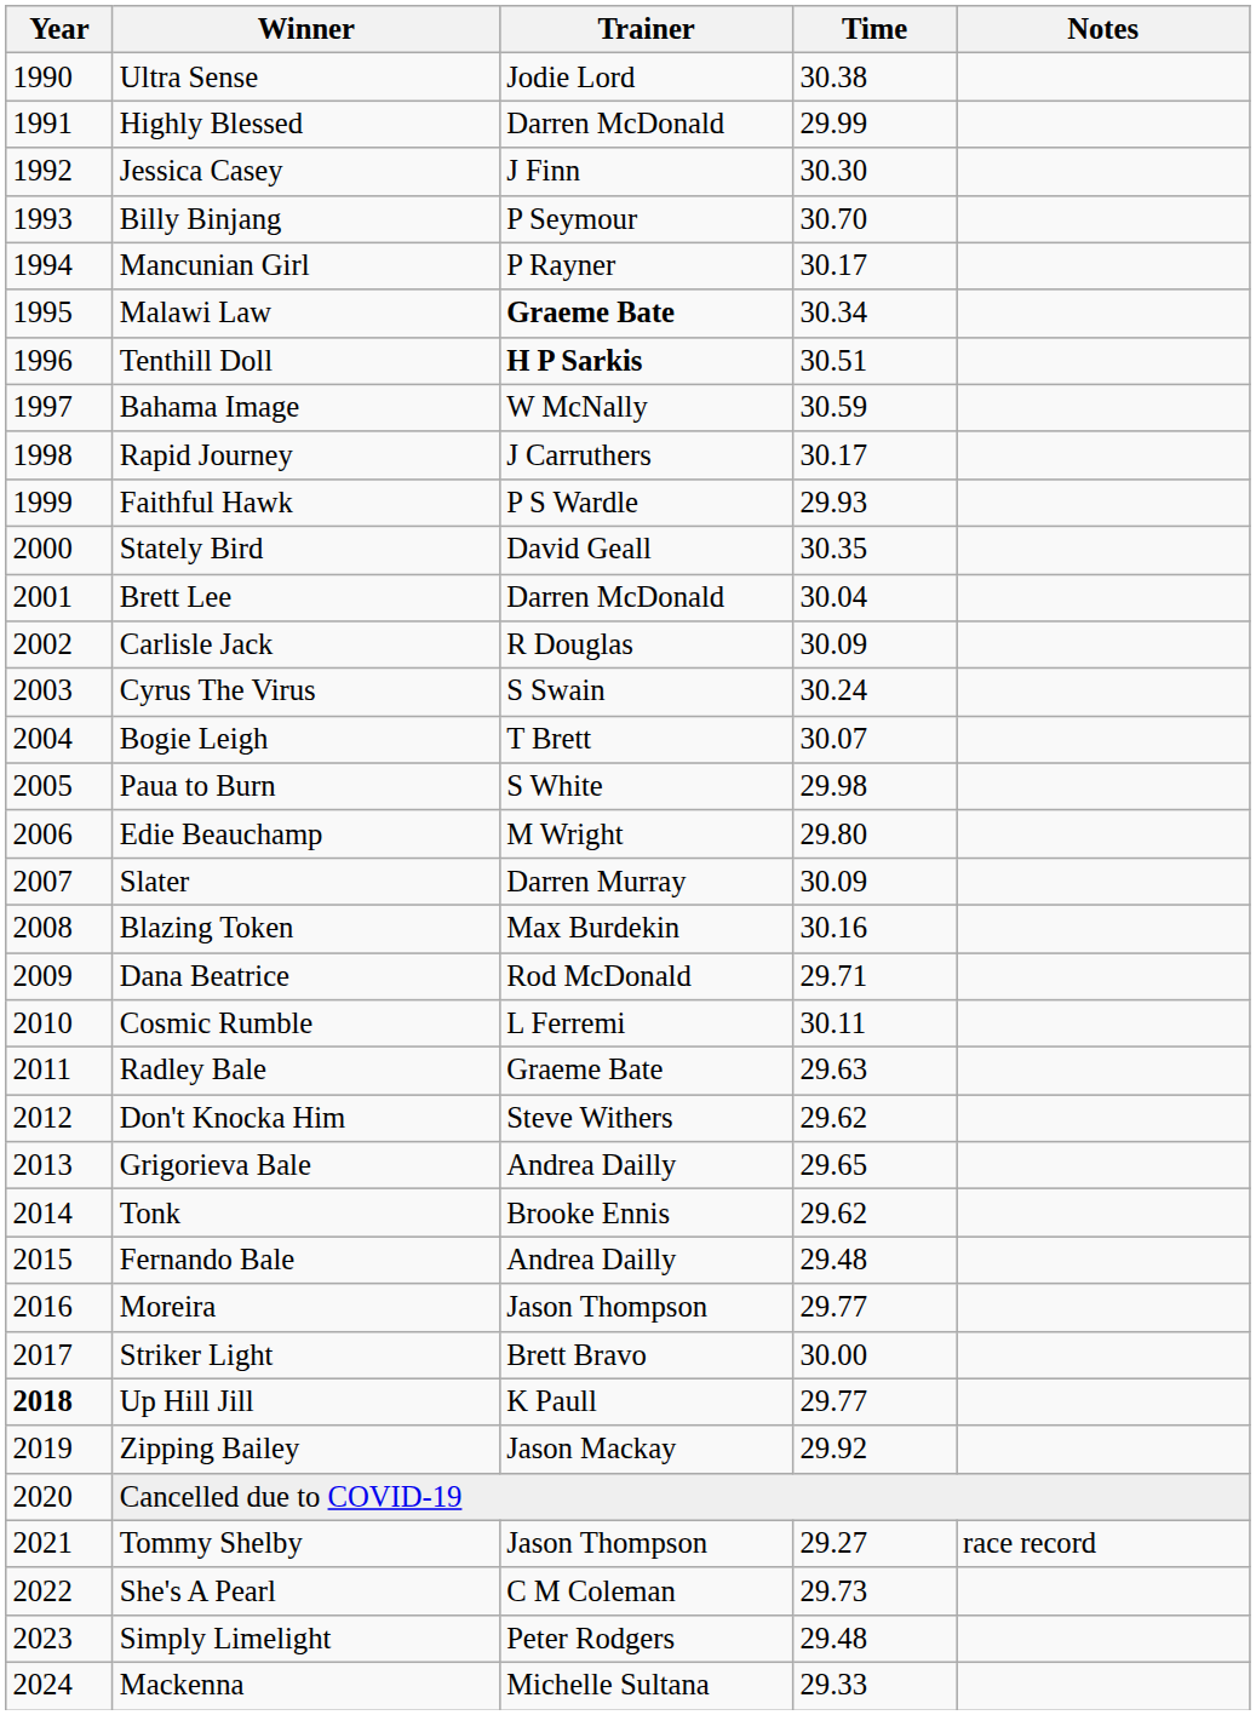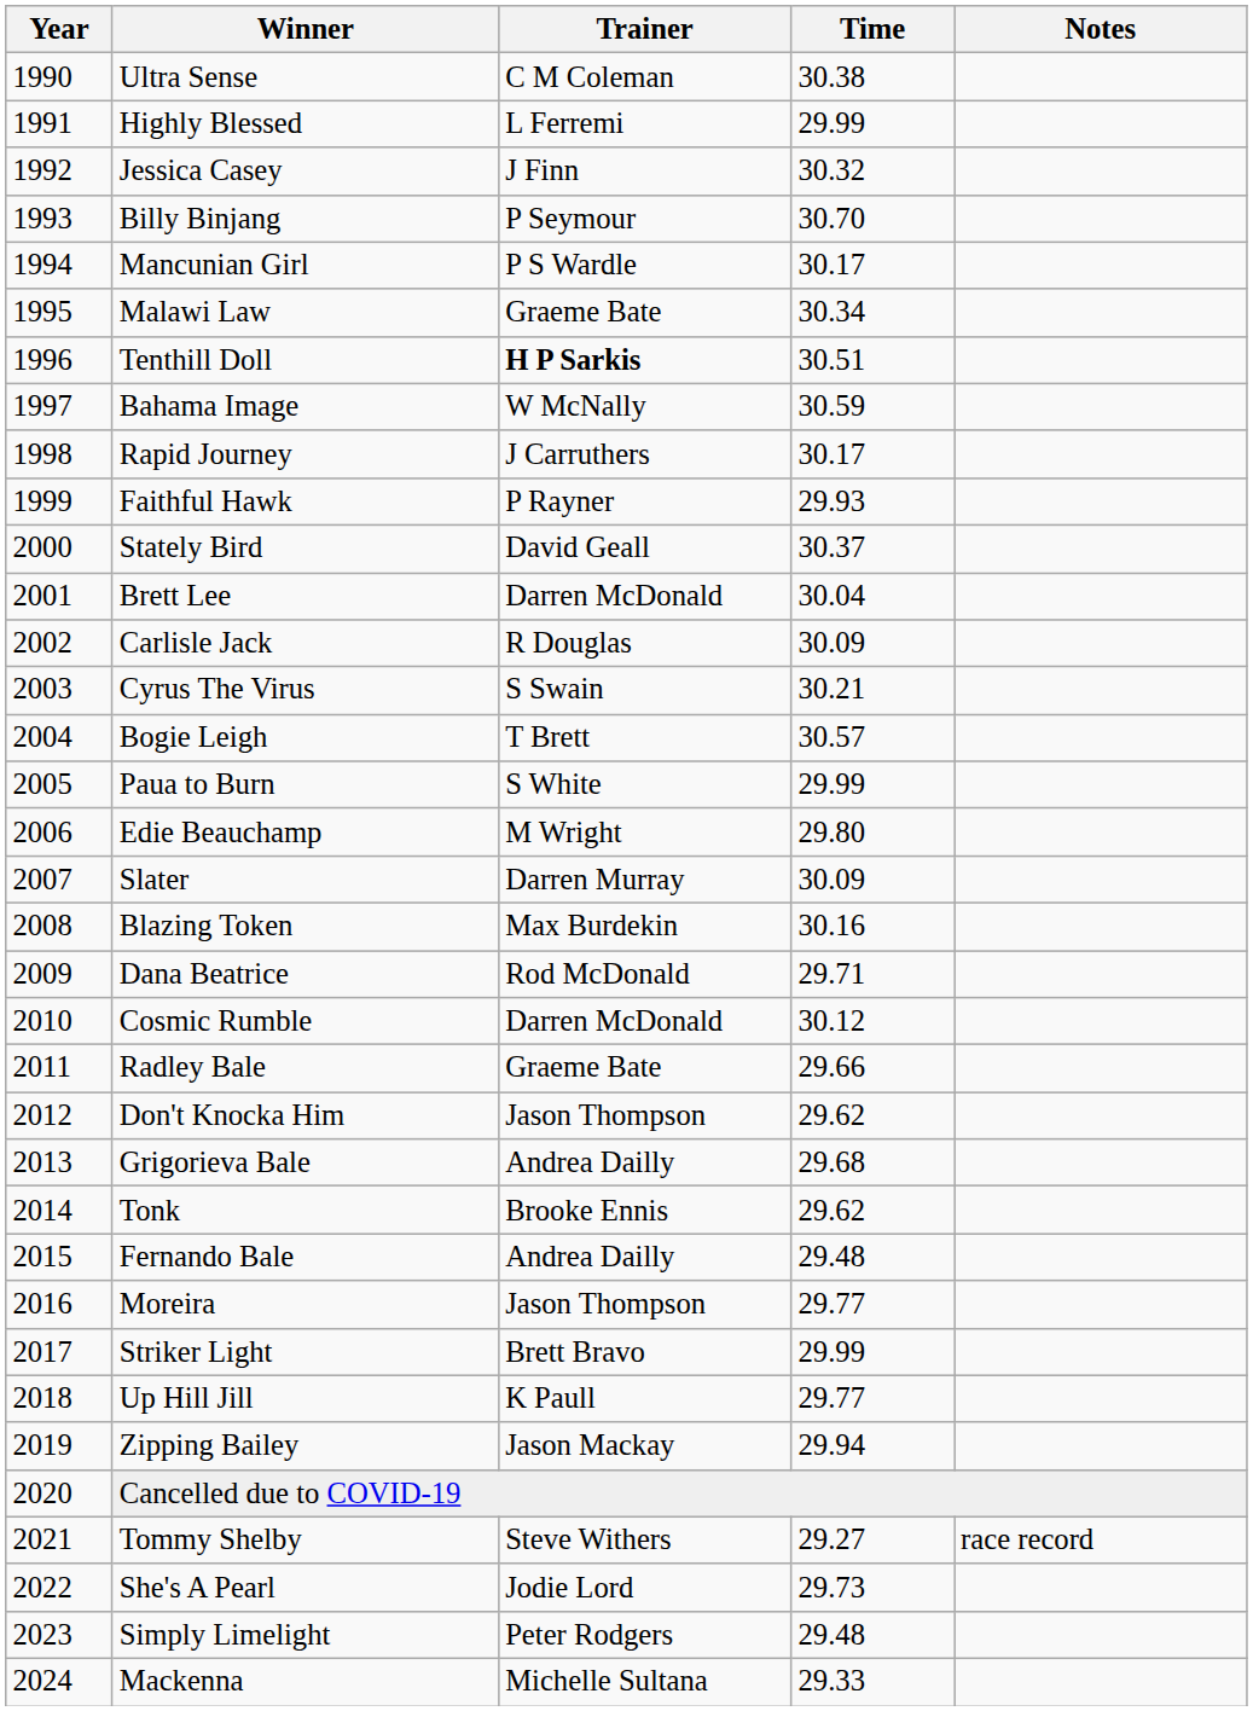Ultra Sense | Trainer: Jodie Lord -> C M Coleman
Highly Blessed | Trainer: Darren McDonald -> L Ferremi
Jessica Casey | Time: 30.30 -> 30.32
Mancunian Girl | Trainer: P Rayner -> P S Wardle
Malawi Law | Trainer: bold -> normal
Faithful Hawk | Trainer: P S Wardle -> P Rayner
Stately Bird | Time: 30.35 -> 30.37
Cyrus The Virus | Time: 30.24 -> 30.21
Bogie Leigh | Time: 30.07 -> 30.57
Paua to Burn | Time: 29.98 -> 29.99
Cosmic Rumble | Trainer: L Ferremi -> Darren McDonald
Cosmic Rumble | Time: 30.11 -> 30.12
Radley Bale | Time: 29.63 -> 29.66
Don't Knocka Him | Trainer: Steve Withers -> Jason Thompson
Grigorieva Bale | Time: 29.65 -> 29.68
Striker Light | Time: 30.00 -> 29.99
Up Hill Jill | Year: bold -> normal
Zipping Bailey | Time: 29.92 -> 29.94
Tommy Shelby | Trainer: Jason Thompson -> Steve Withers
She's A Pearl | Trainer: C M Coleman -> Jodie Lord
